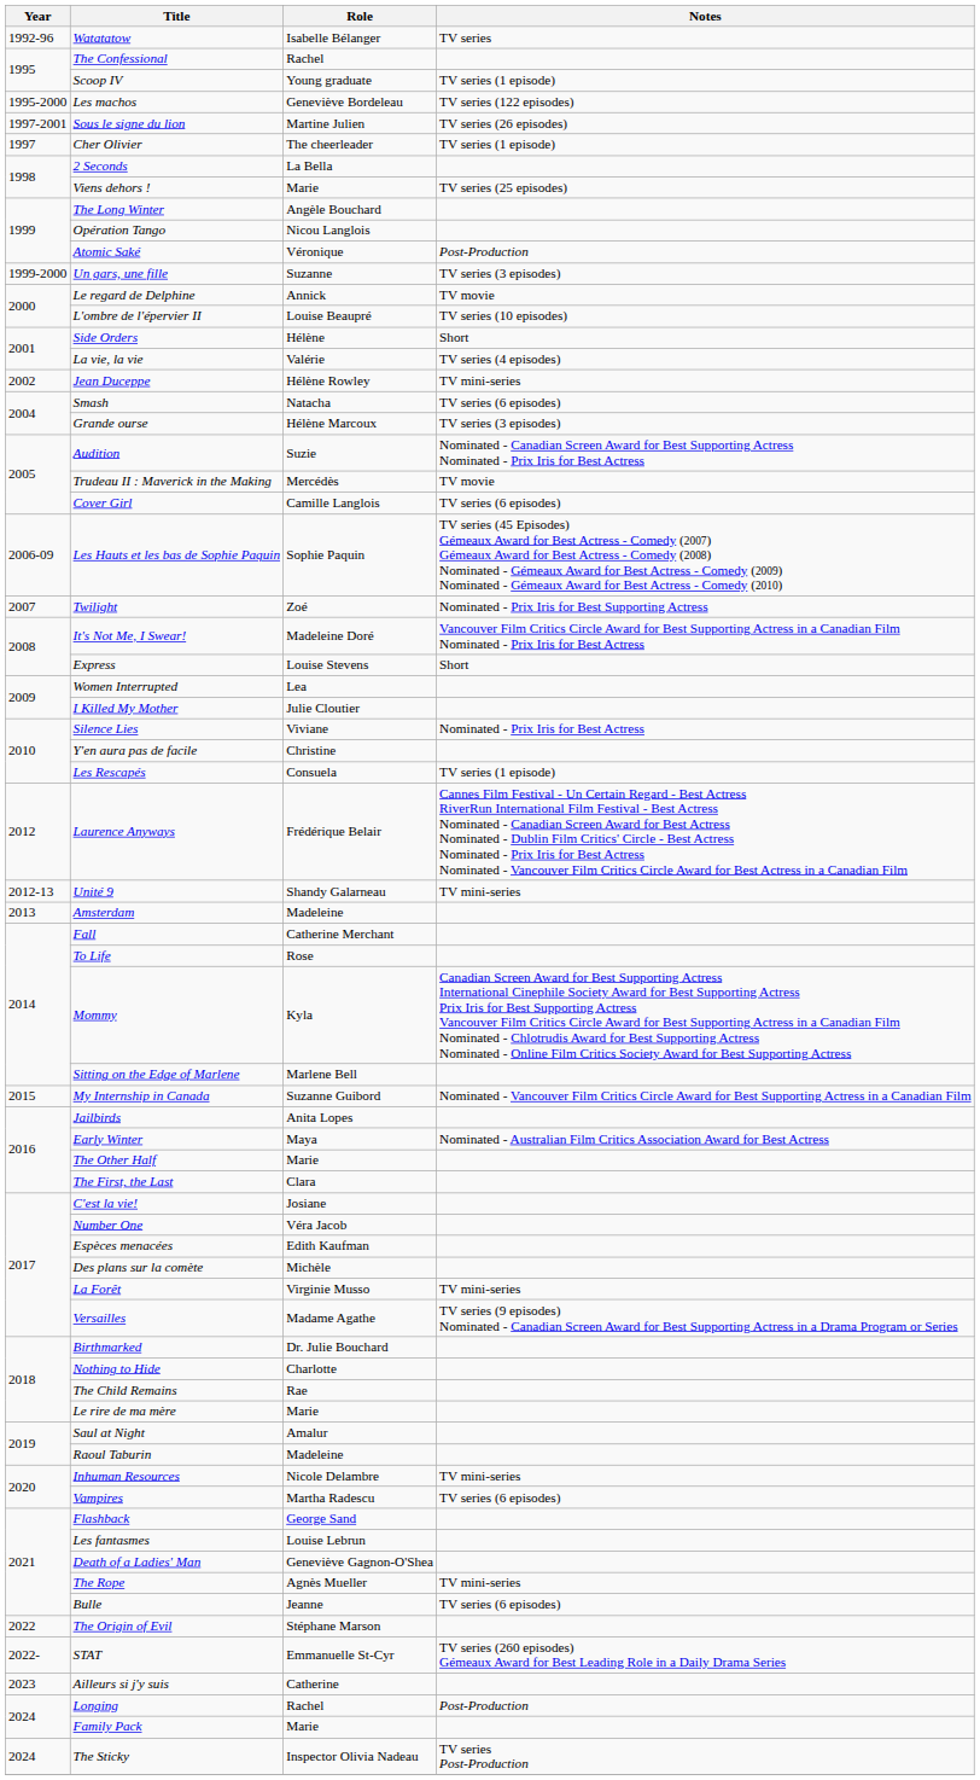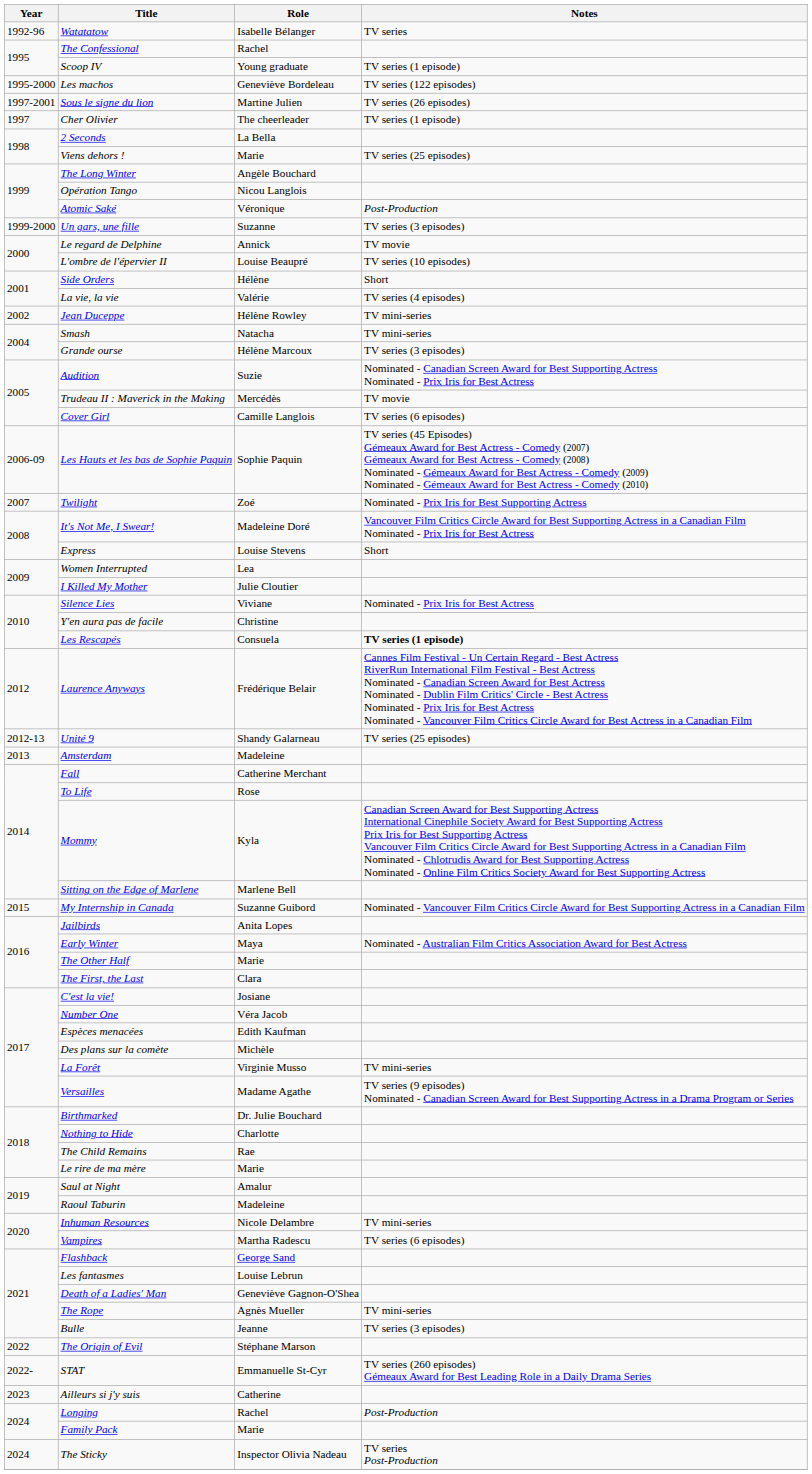Smash | Notes: TV series (6 episodes) -> TV mini-series
Les Rescapés | Notes: normal -> bold
Unité 9 | Notes: TV mini-series -> TV series (25 episodes)
Bulle | Notes: TV series (6 episodes) -> TV series (3 episodes)
